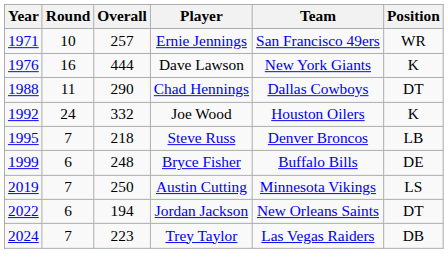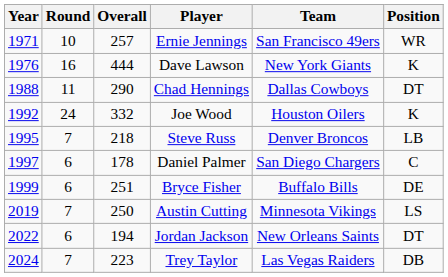+ row: 1997 | 6 | 178 | Daniel Palmer | San Diego Chargers | C
Bryce Fisher | Overall: 248 -> 251
